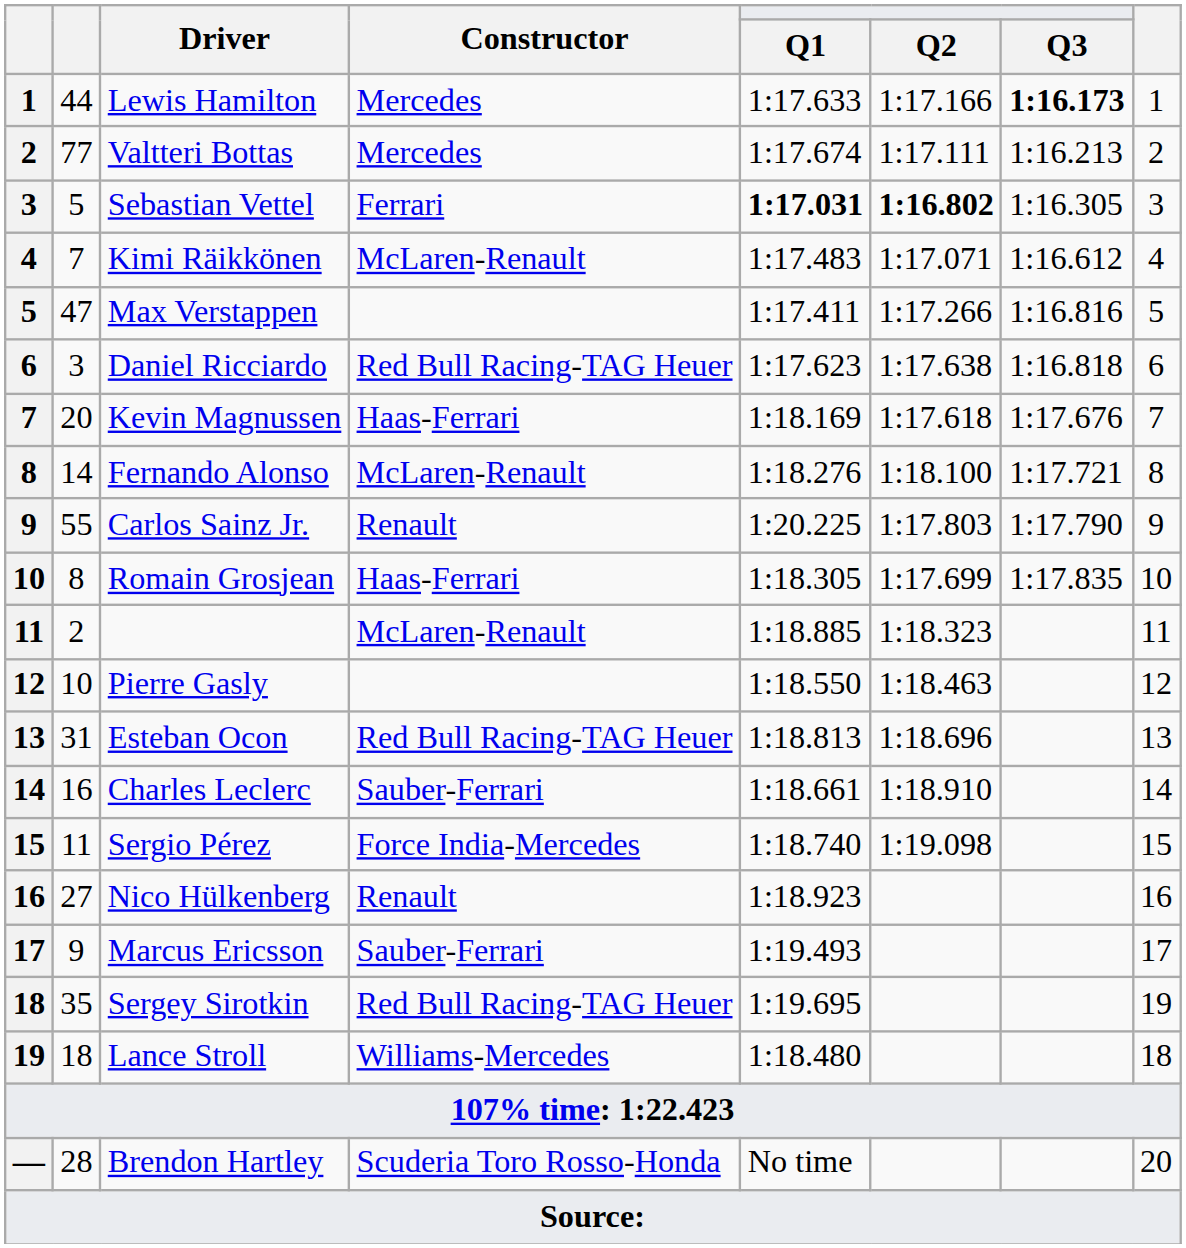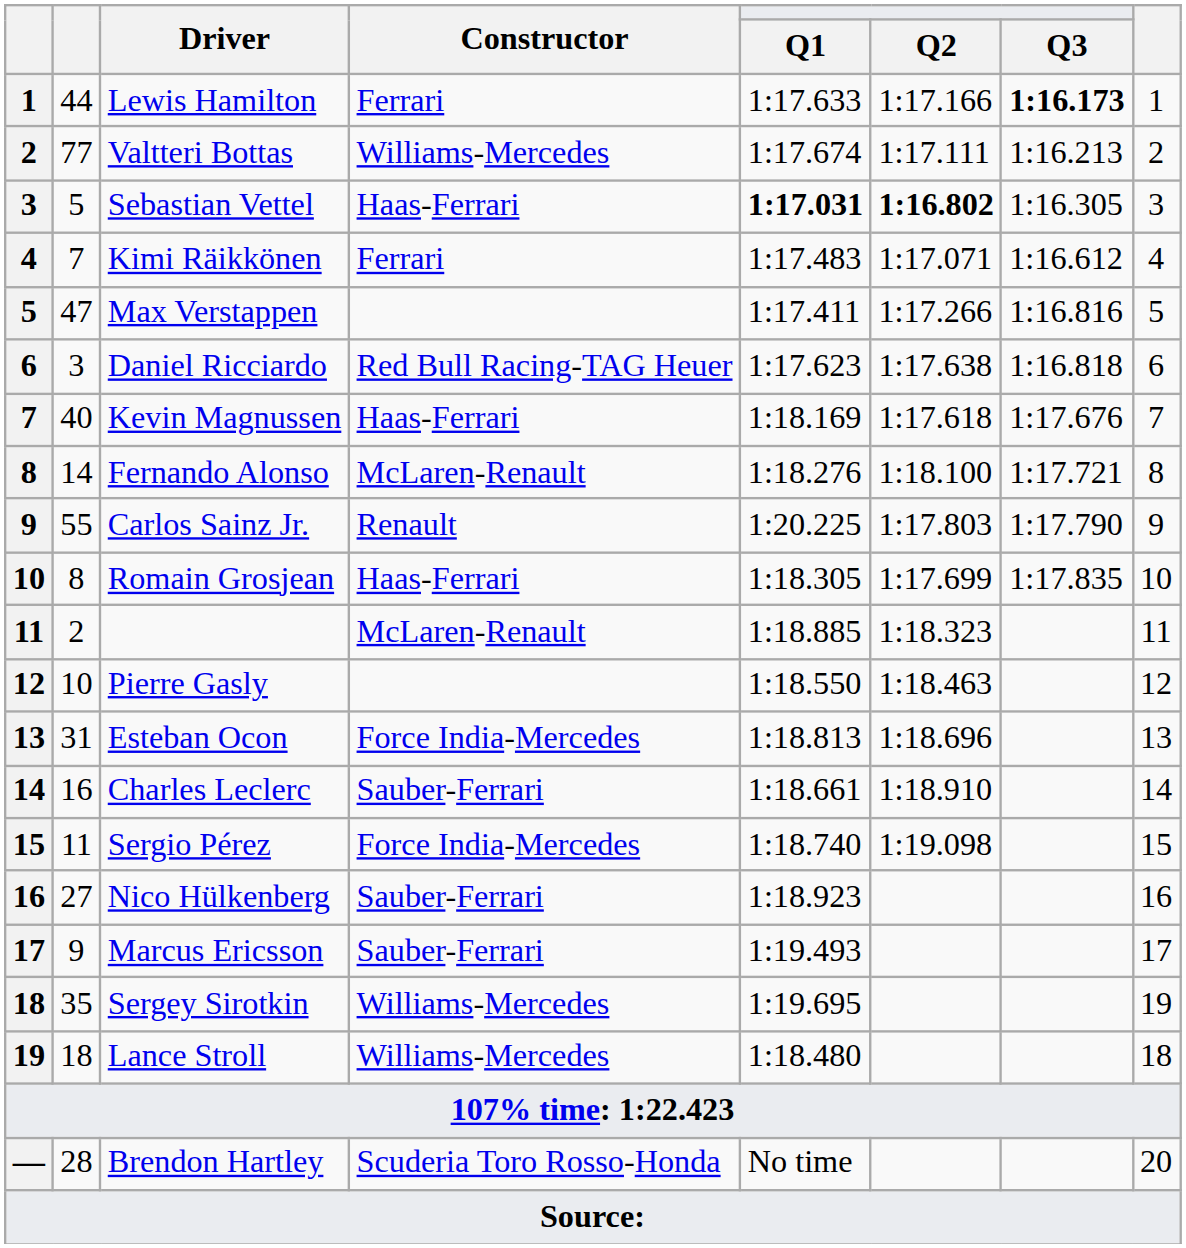Lewis Hamilton | Constructor: Mercedes -> Ferrari
Valtteri Bottas | Constructor: Mercedes -> Williams-Mercedes
Sebastian Vettel | Constructor: Ferrari -> Haas-Ferrari
Kimi Räikkönen | Constructor: McLaren-Renault -> Ferrari
Kevin Magnussen | column 2: 20 -> 40
Esteban Ocon | Constructor: Red Bull Racing-TAG Heuer -> Force India-Mercedes
Nico Hülkenberg | Constructor: Renault -> Sauber-Ferrari
Sergey Sirotkin | Constructor: Red Bull Racing-TAG Heuer -> Williams-Mercedes
